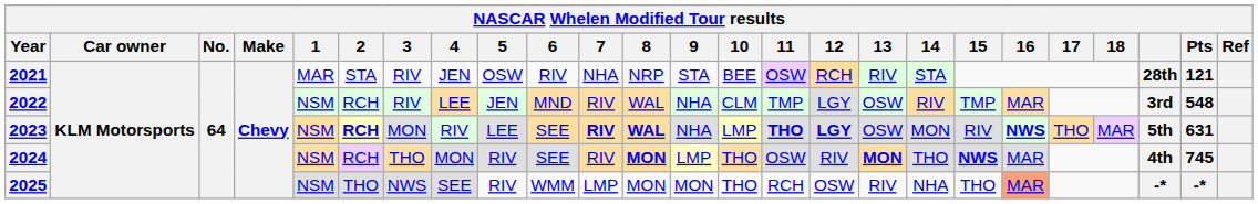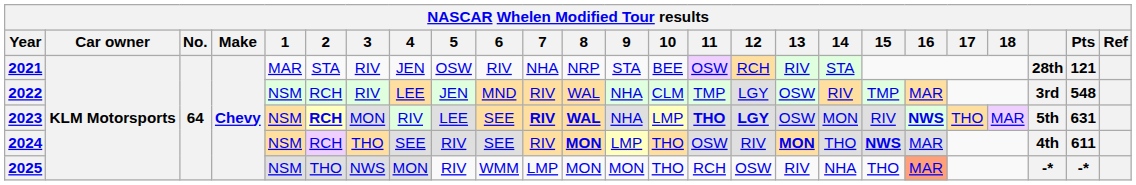2024 | 4: MON -> SEE
2024 | Pts: 745 -> 611
2025 | 4: SEE -> MON
